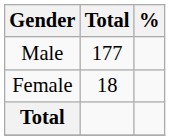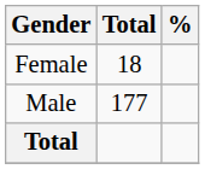rows swapped: Male <-> Female
